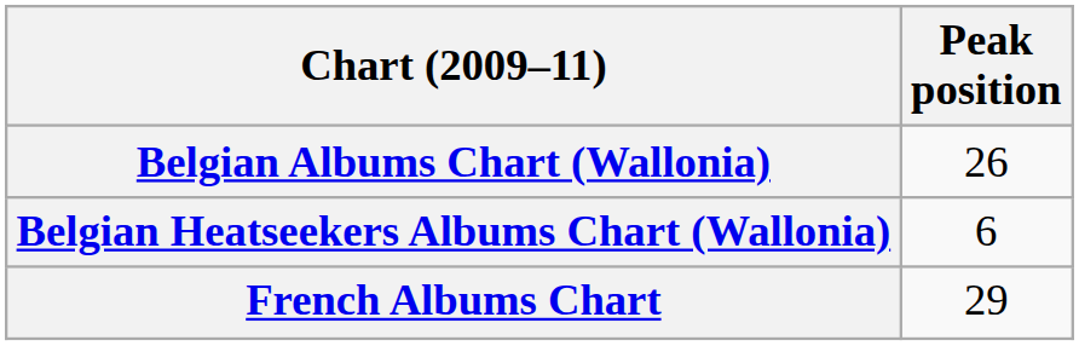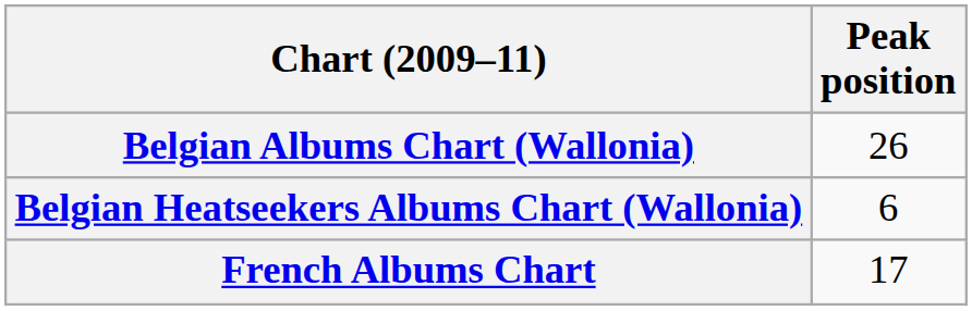French Albums Chart | Peak position: 29 -> 17
